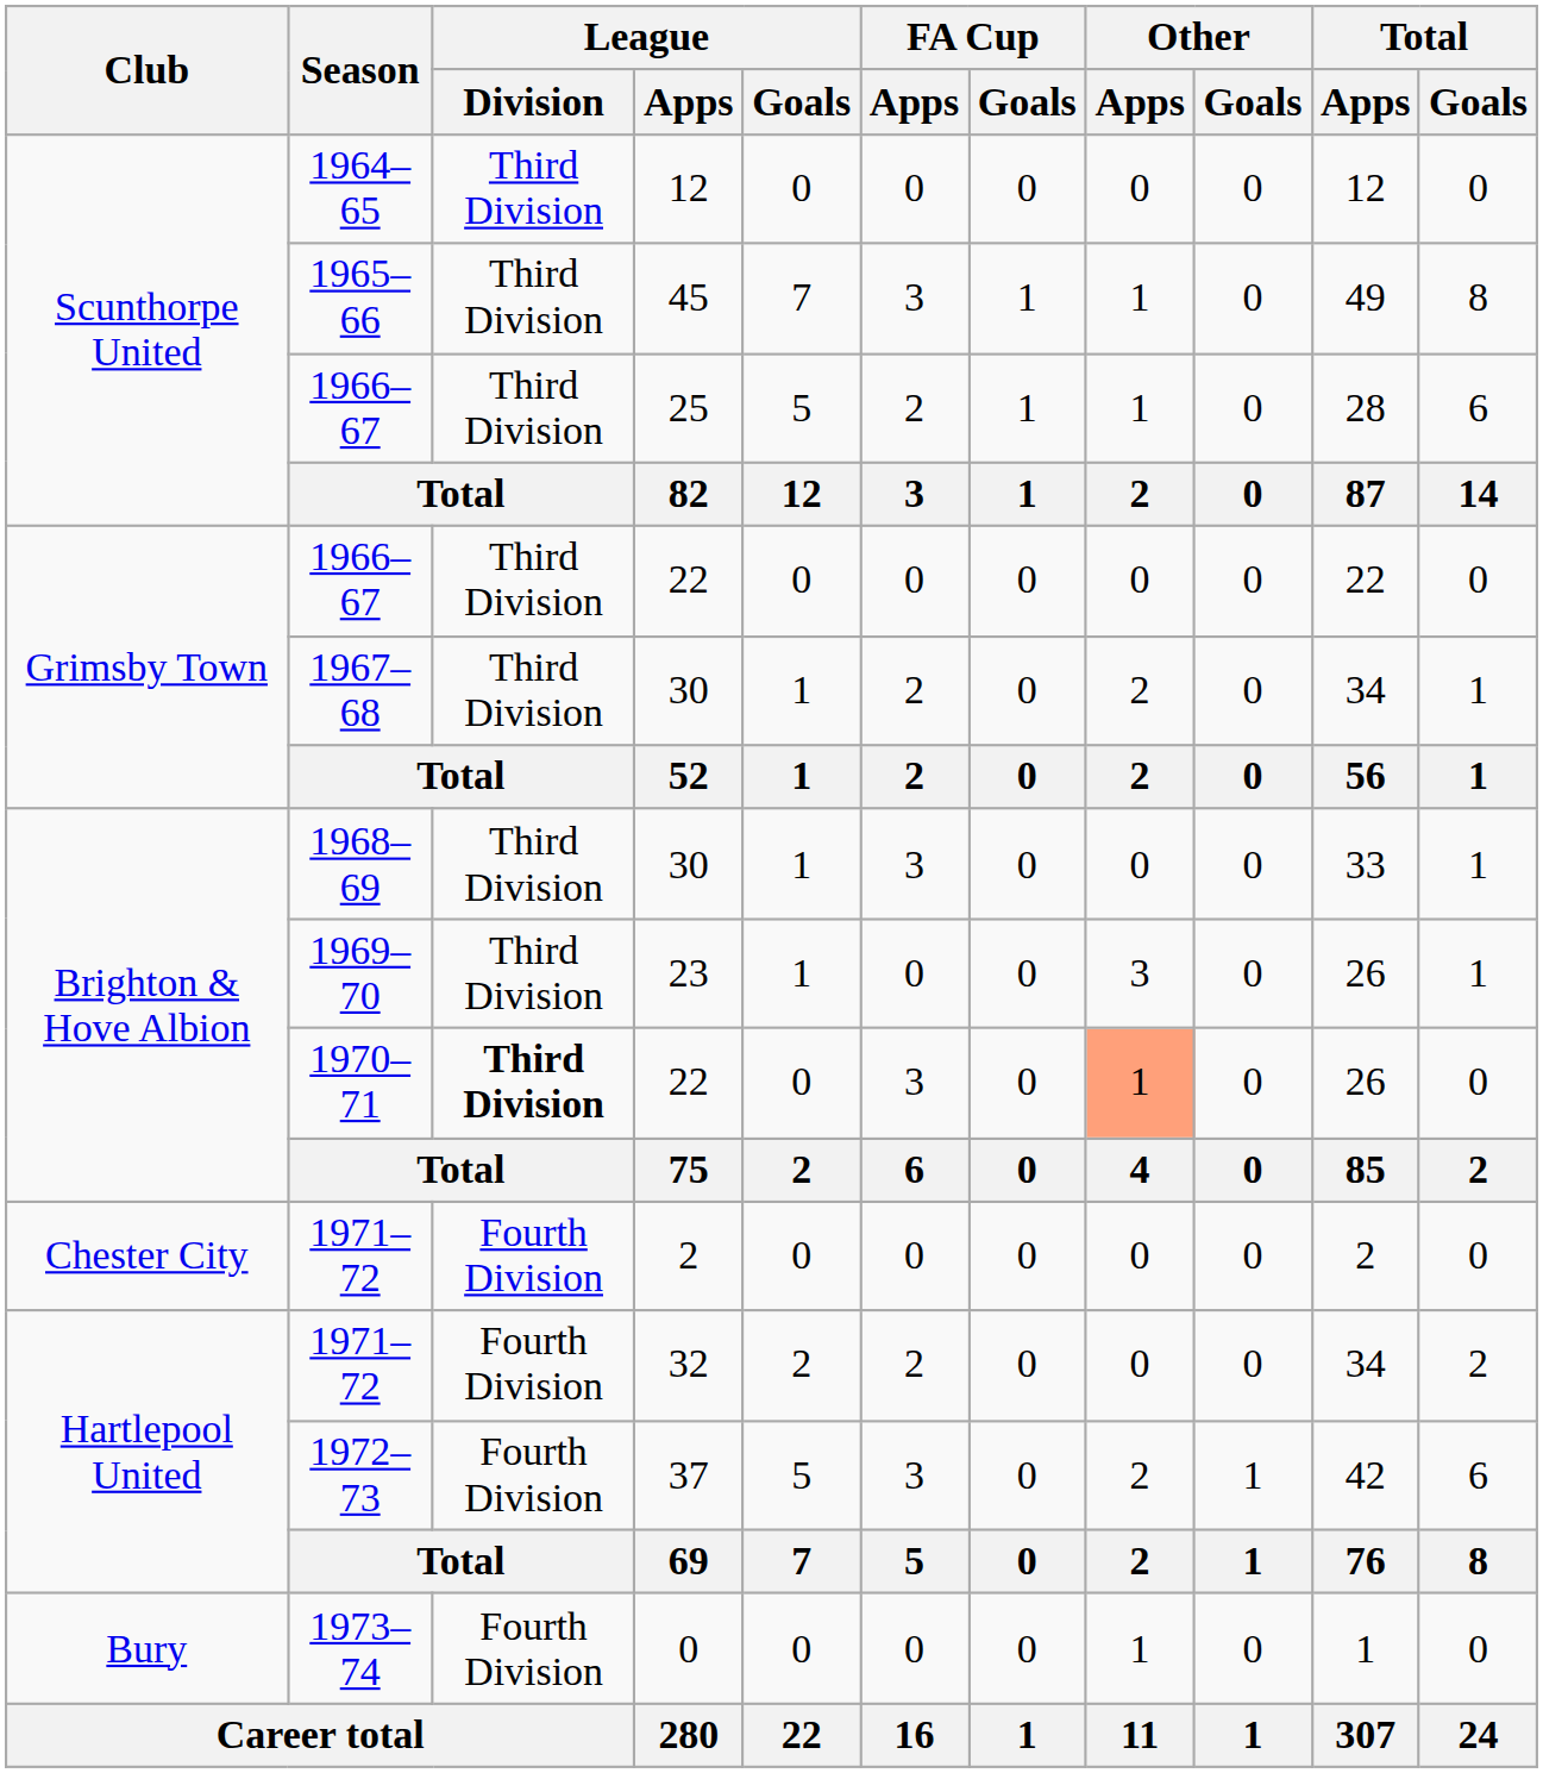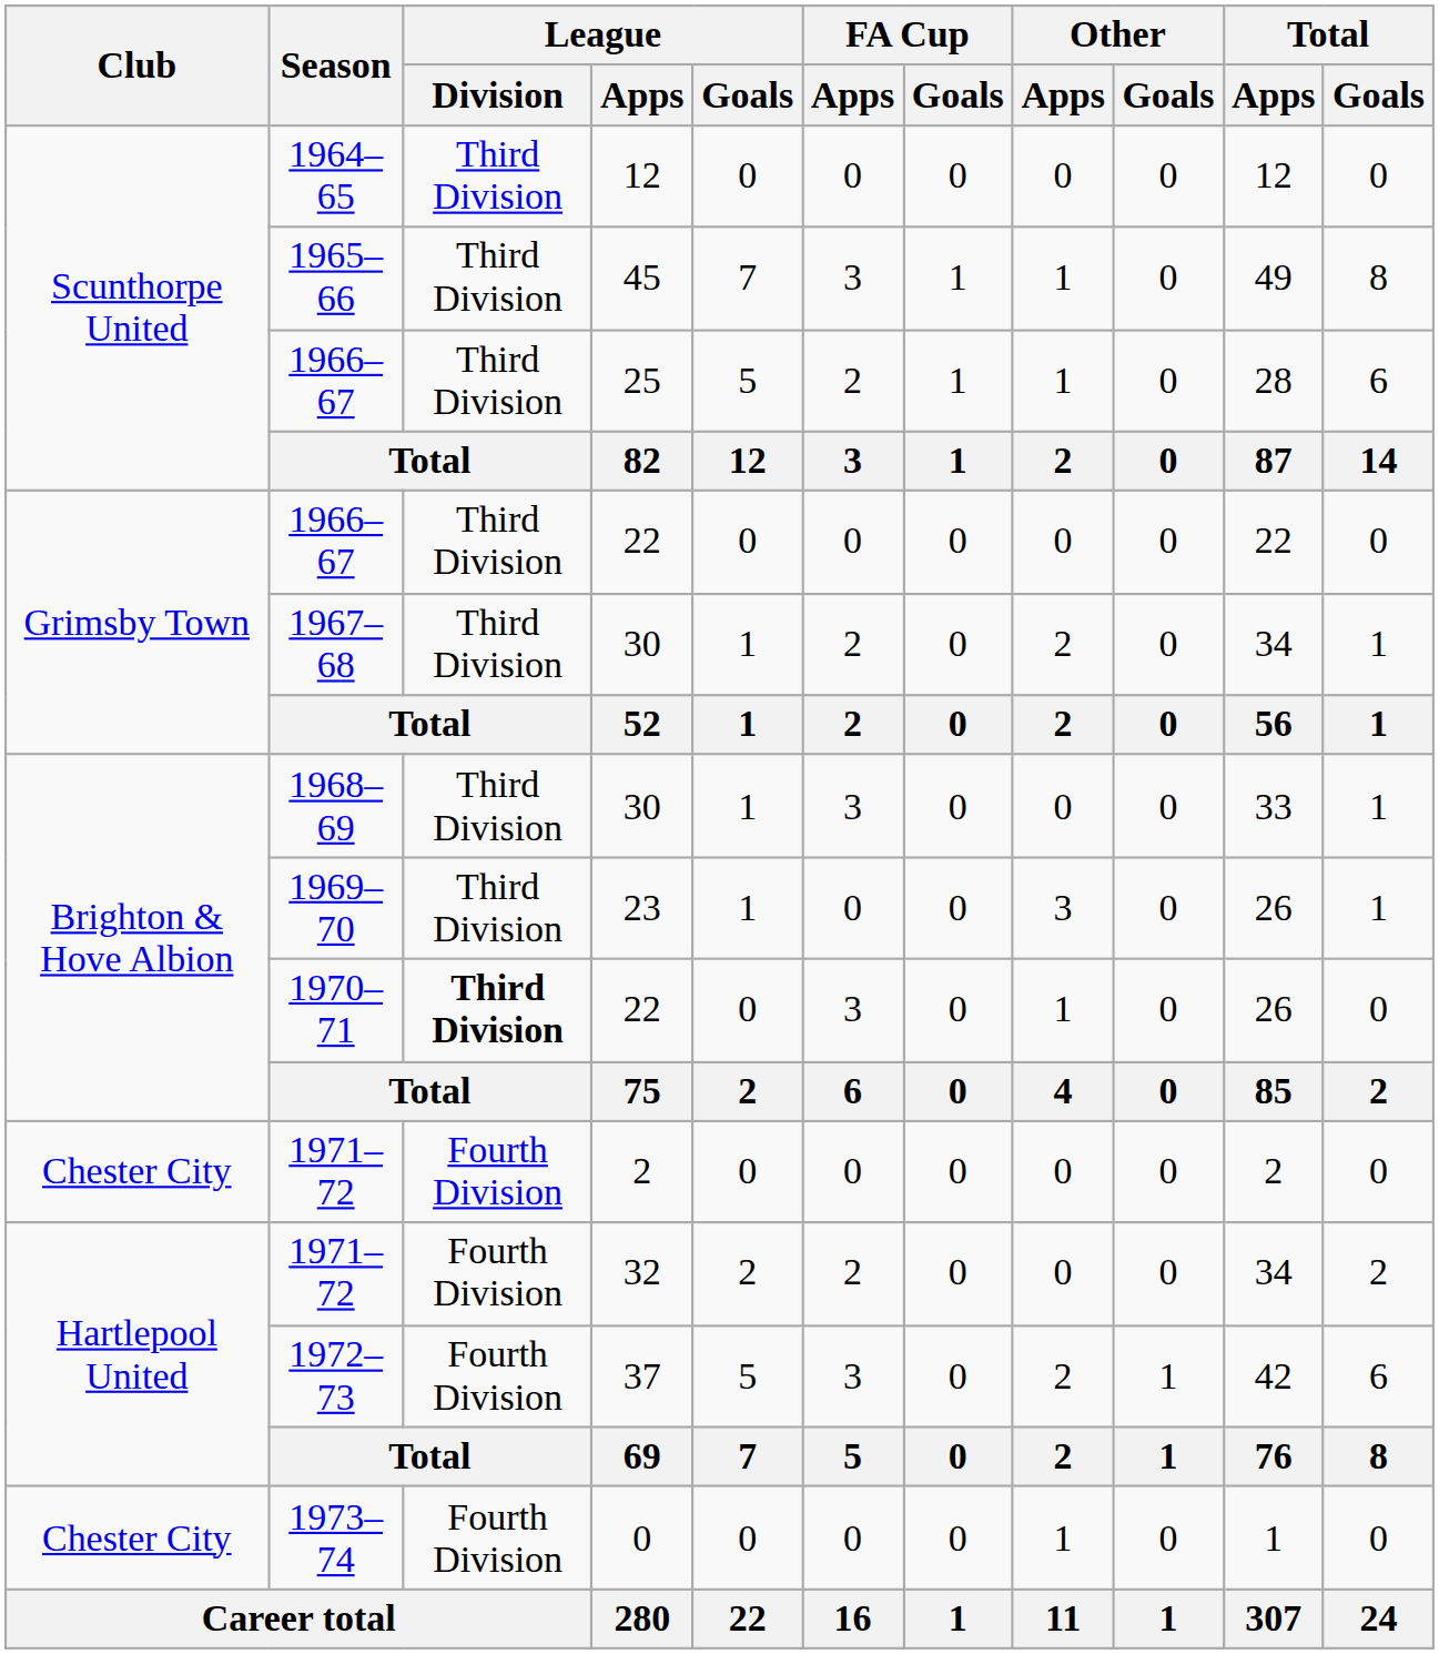1970–71 | Other / Apps: lightsalmon background -> no background
1973–74 | Club: Bury -> Chester City
